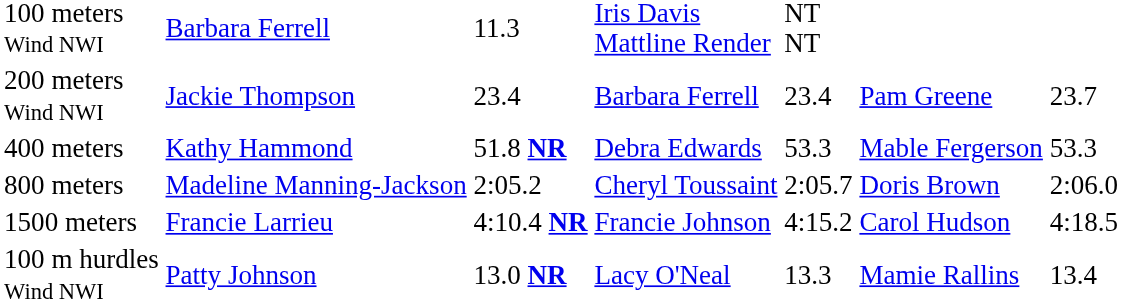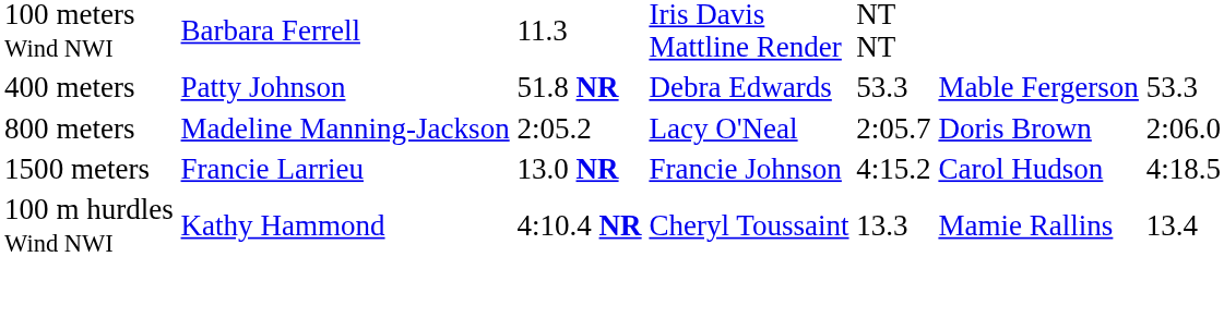- row: 200 meters Wind NWI | Jackie Thompson | 23.4 | Barbara Ferrell | 23.4 | Pam Greene | 23.7
400 meters | column 2: Kathy Hammond -> Patty Johnson
800 meters | column 4: Cheryl Toussaint -> Lacy O'Neal
1500 meters | column 3: 4:10.4 NR -> 13.0 NR
100 m hurdles Wind NWI | column 2: Patty Johnson -> Kathy Hammond
100 m hurdles Wind NWI | column 3: 13.0 NR -> 4:10.4 NR
100 m hurdles Wind NWI | column 4: Lacy O'Neal -> Cheryl Toussaint
